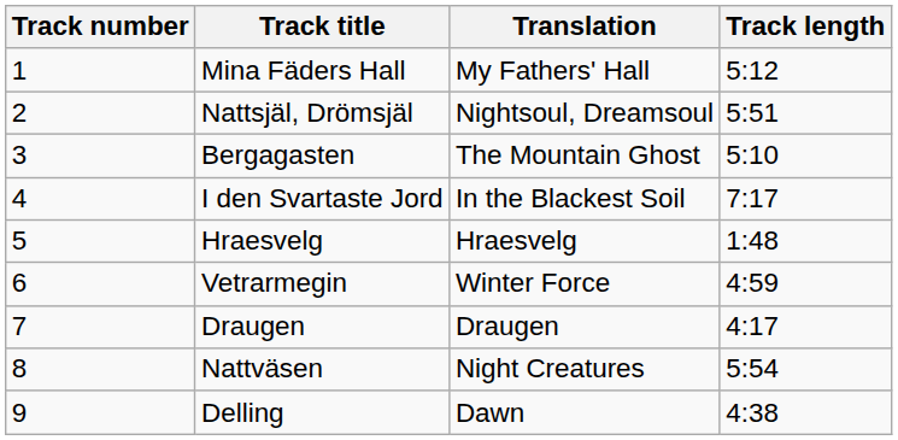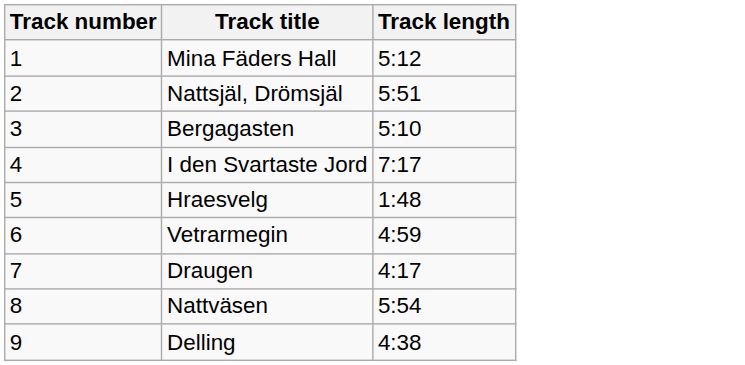- column: Translation | My Fathers' Hall | Nightsoul, Dreamsoul | The Mountain Ghost | In the Blackest Soil | Hraesvelg | Winter Force | Draugen | Night Creatures | Dawn
